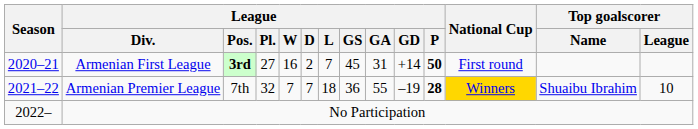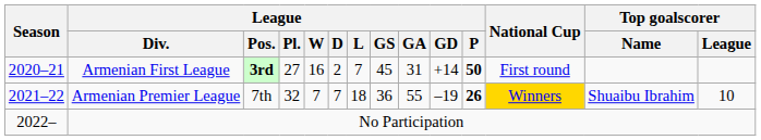Armenian Premier League | League / P: 28 -> 26
